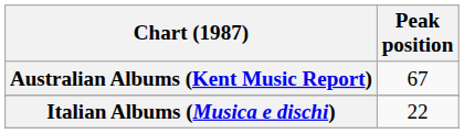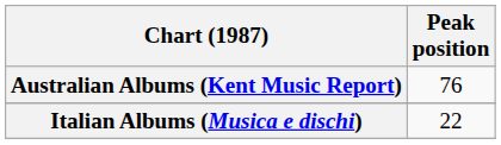Australian Albums (Kent Music Report) | Peak position: 67 -> 76
